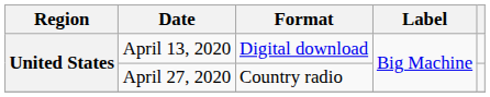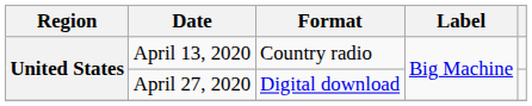April 13, 2020 | Format: Digital download -> Country radio
April 27, 2020 | Format: Country radio -> Digital download
